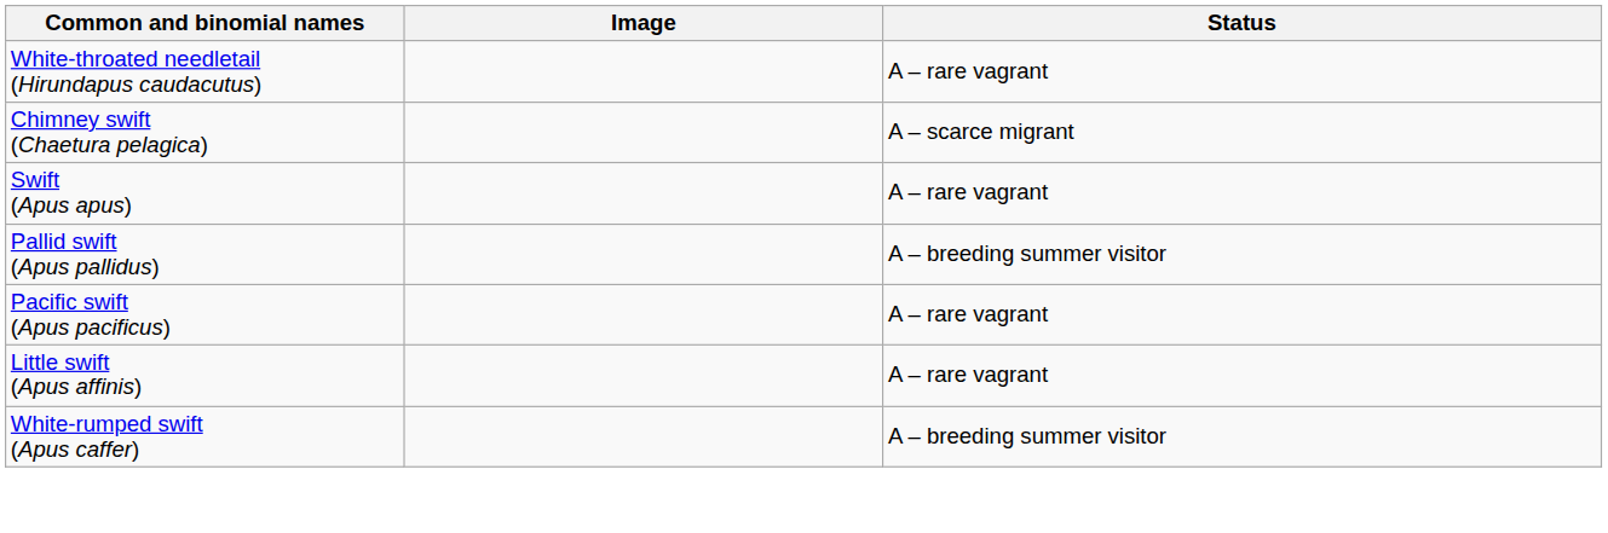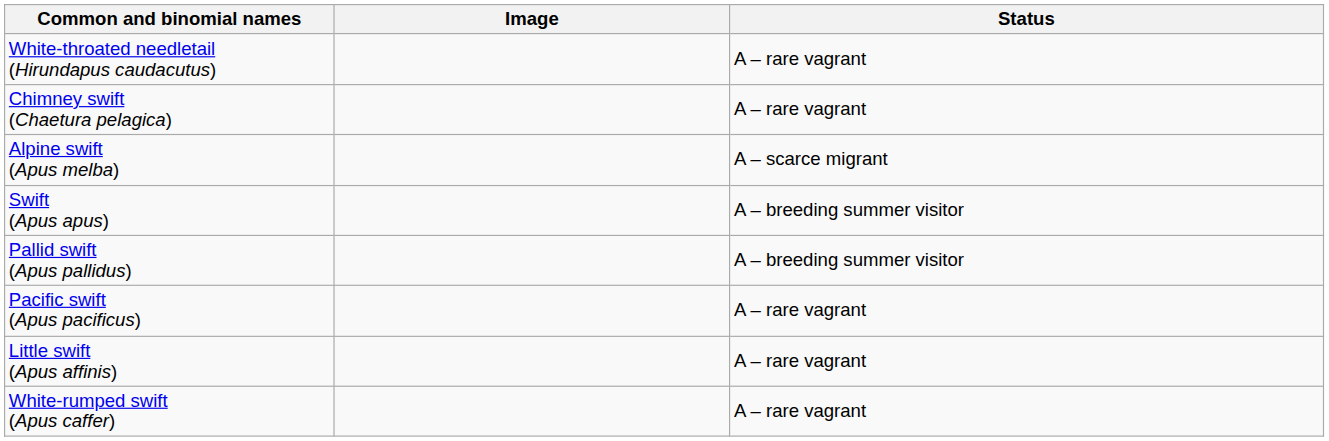Chimney swift (Chaetura pelagica) | Status: A – scarce migrant -> A – rare vagrant
+ row: Alpine swift (Apus melba) | A – scarce migrant
Swift (Apus apus) | Status: A – rare vagrant -> A – breeding summer visitor
White-rumped swift (Apus caffer) | Status: A – breeding summer visitor -> A – rare vagrant
